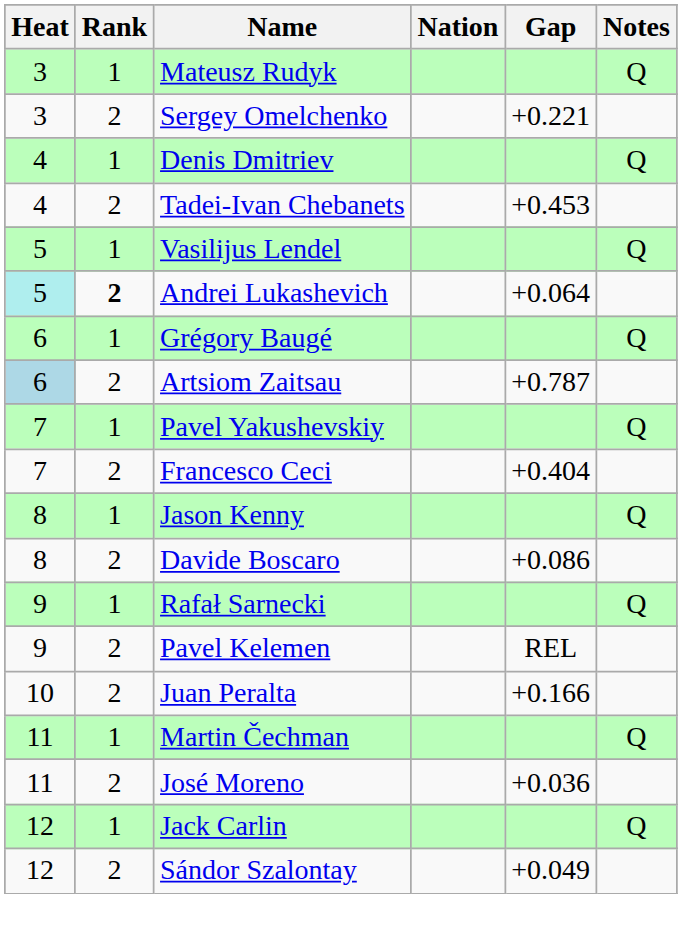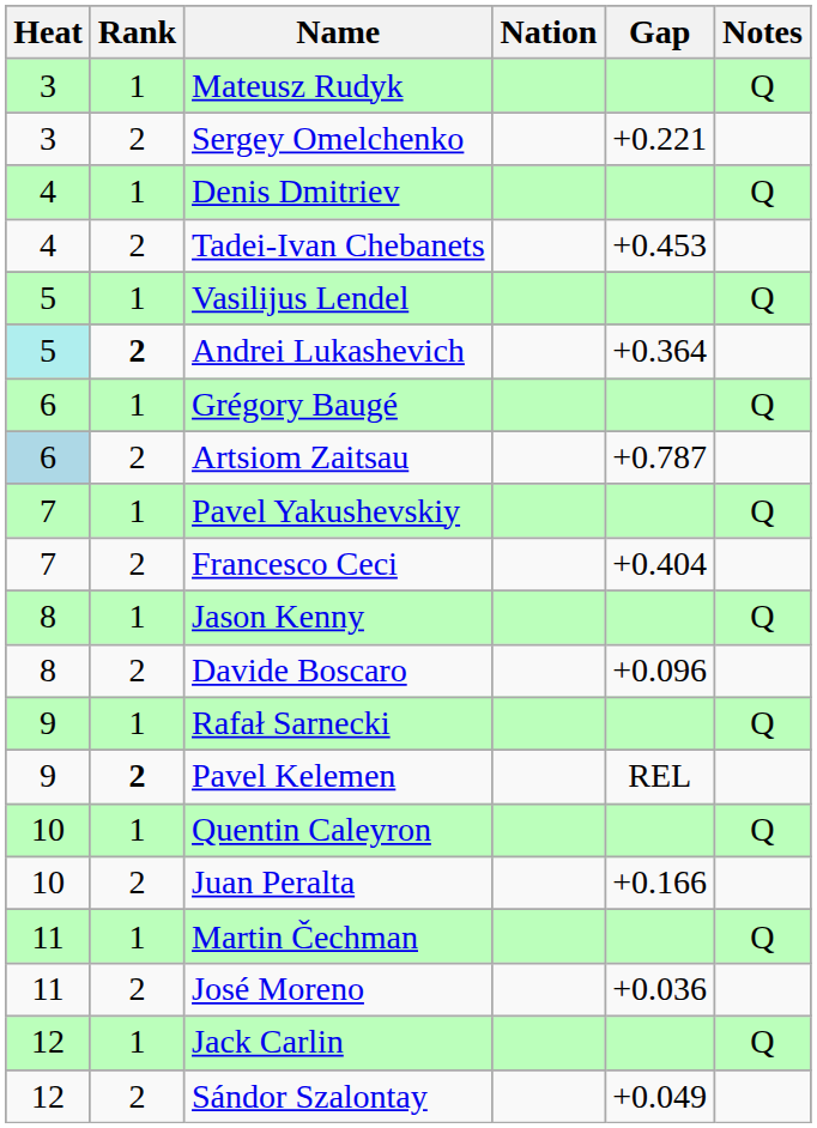Andrei Lukashevich | Gap: +0.064 -> +0.364
Davide Boscaro | Gap: +0.086 -> +0.096
Pavel Kelemen | Rank: normal -> bold
+ row: 10 | 1 | Quentin Caleyron | Q
